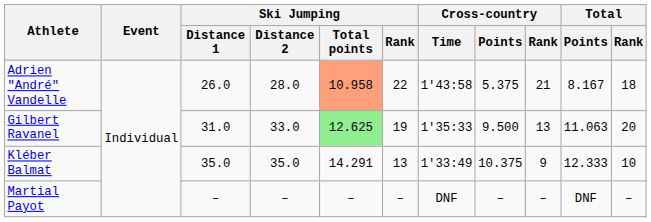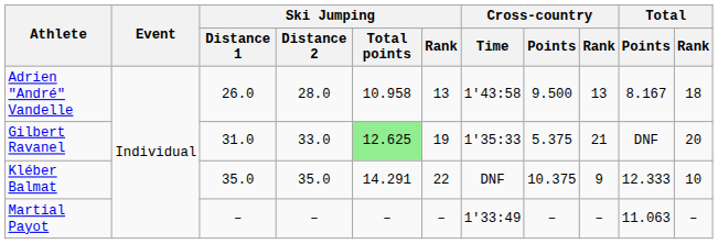Adrien "André" Vandelle | Ski Jumping / Total points: lightsalmon background -> no background
Adrien "André" Vandelle | Ski Jumping / Rank: 22 -> 13
Adrien "André" Vandelle | Cross-country / Points: 5.375 -> 9.500
Adrien "André" Vandelle | Cross-country / Rank: 21 -> 13
Gilbert Ravanel | Cross-country / Points: 9.500 -> 5.375
Gilbert Ravanel | Cross-country / Rank: 13 -> 21
Gilbert Ravanel | Total / Points: 11.063 -> DNF
Kléber Balmat | Ski Jumping / Rank: 13 -> 22
Kléber Balmat | Cross-country / Time: 1'33:49 -> DNF
Martial Payot | Cross-country / Time: DNF -> 1'33:49
Martial Payot | Total / Points: DNF -> 11.063
